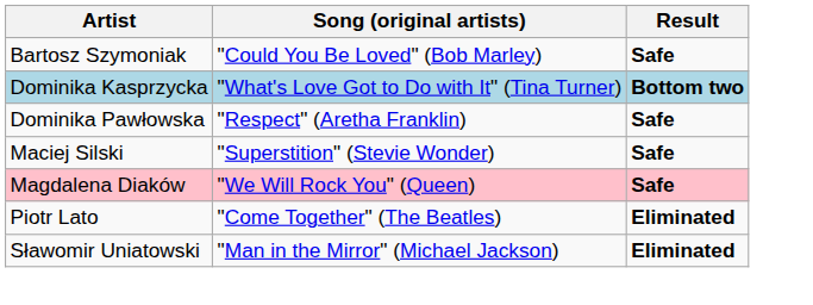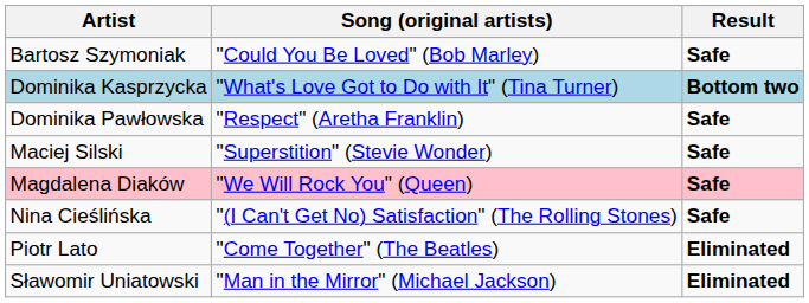+ row: Nina Cieślińska | "(I Can't Get No) Satisfaction" (The Rolling Stones) | Safe
